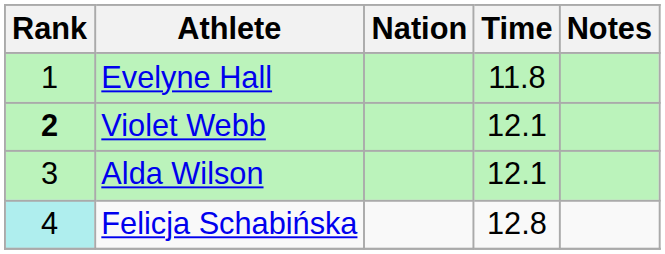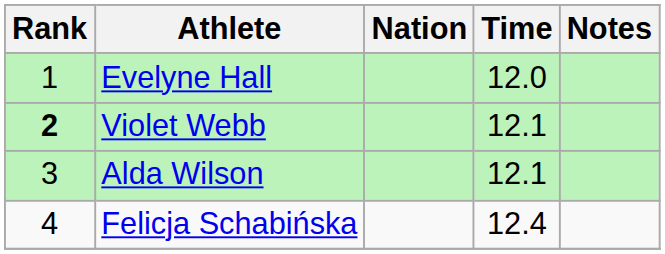Evelyne Hall | Time: 11.8 -> 12.0
Felicja Schabińska | Rank: paleturquoise background -> no background
Felicja Schabińska | Time: 12.8 -> 12.4
